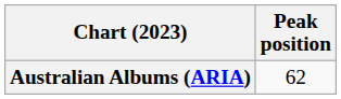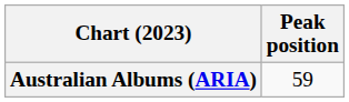Australian Albums (ARIA) | Peak position: 62 -> 59
